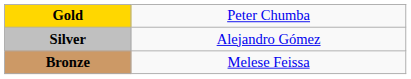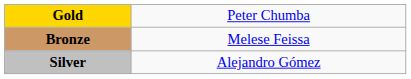rows swapped: Silver <-> Bronze
